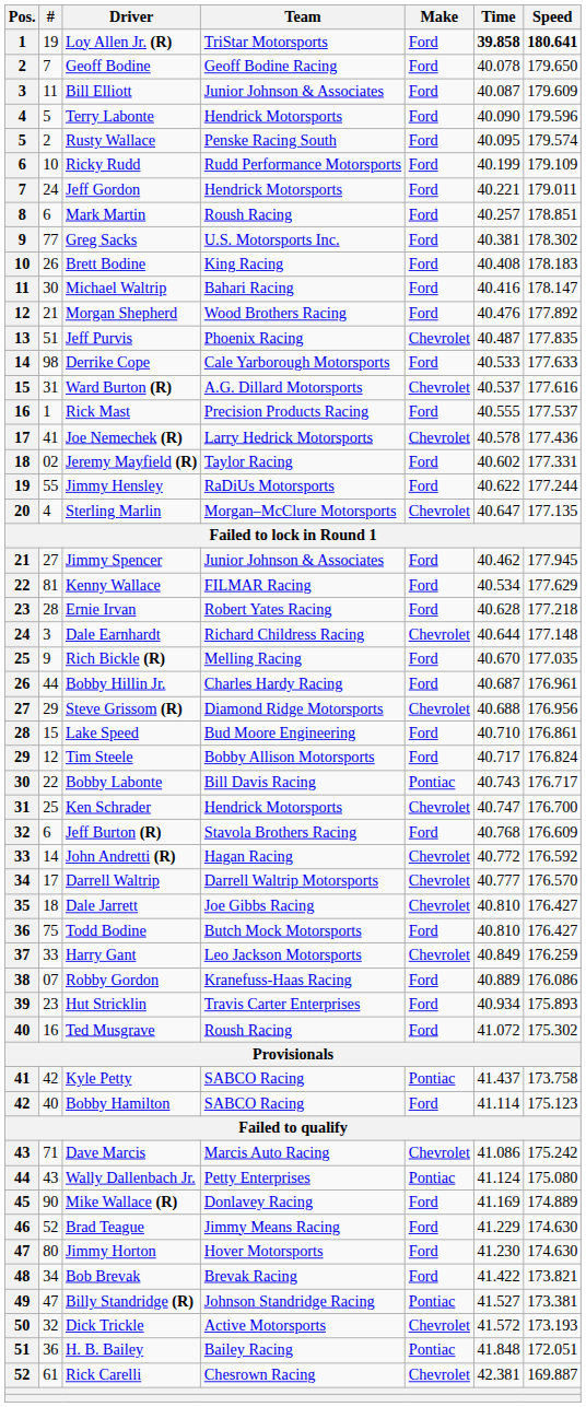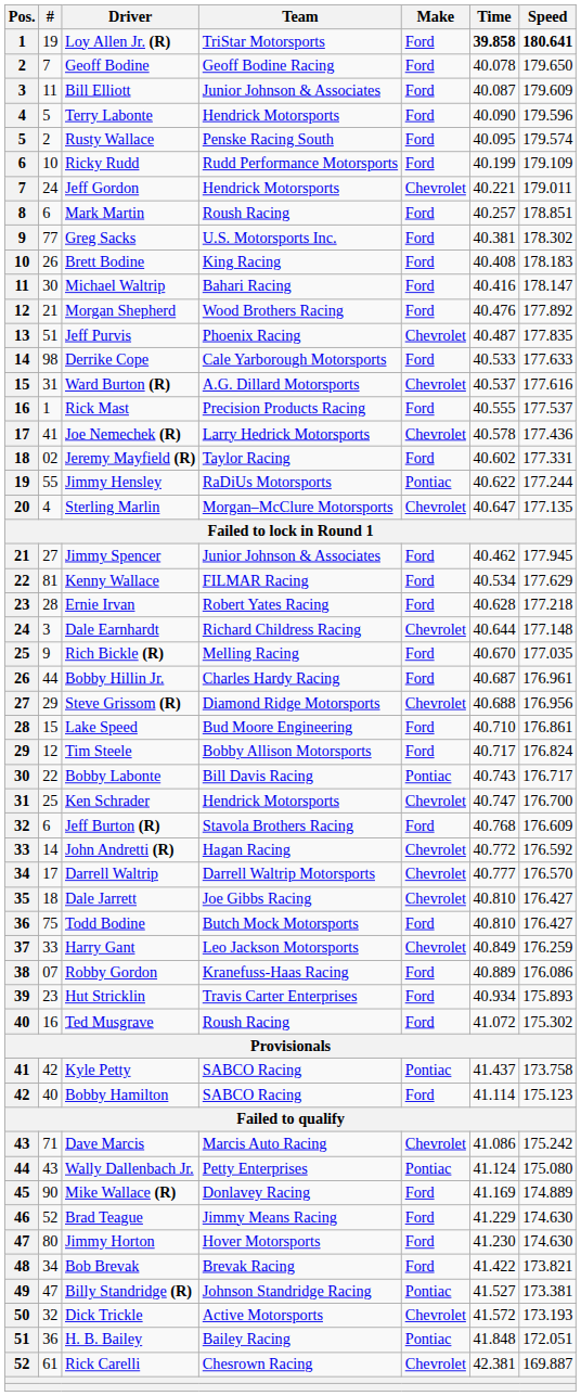Jeff Gordon | Make: Ford -> Chevrolet
Jimmy Hensley | Make: Ford -> Pontiac
